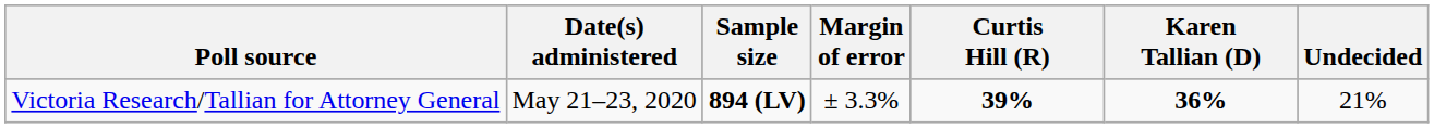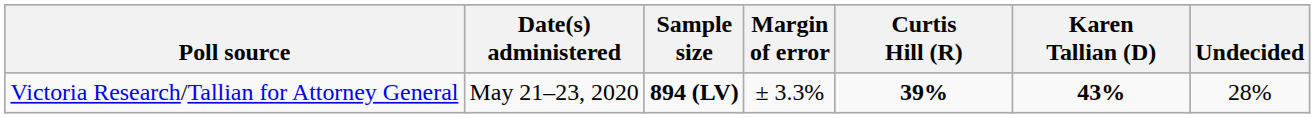Victoria Research/Tallian for Attorney General | Karen Tallian (D): 36% -> 43%
Victoria Research/Tallian for Attorney General | Undecided: 21% -> 28%
